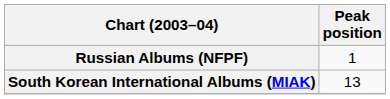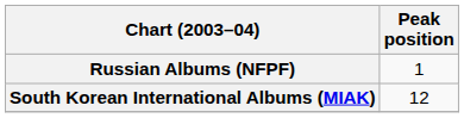South Korean International Albums (MIAK) | Peak position: 13 -> 12
